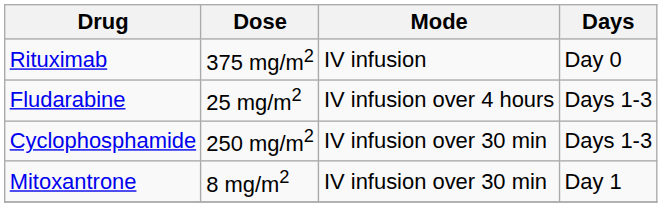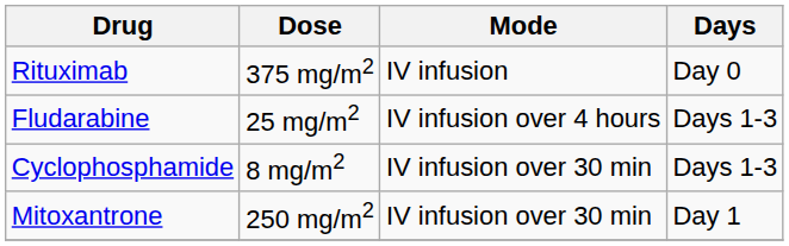Cyclophosphamide | Dose: 250 mg/m2 -> 8 mg/m2
Mitoxantrone | Dose: 8 mg/m2 -> 250 mg/m2
